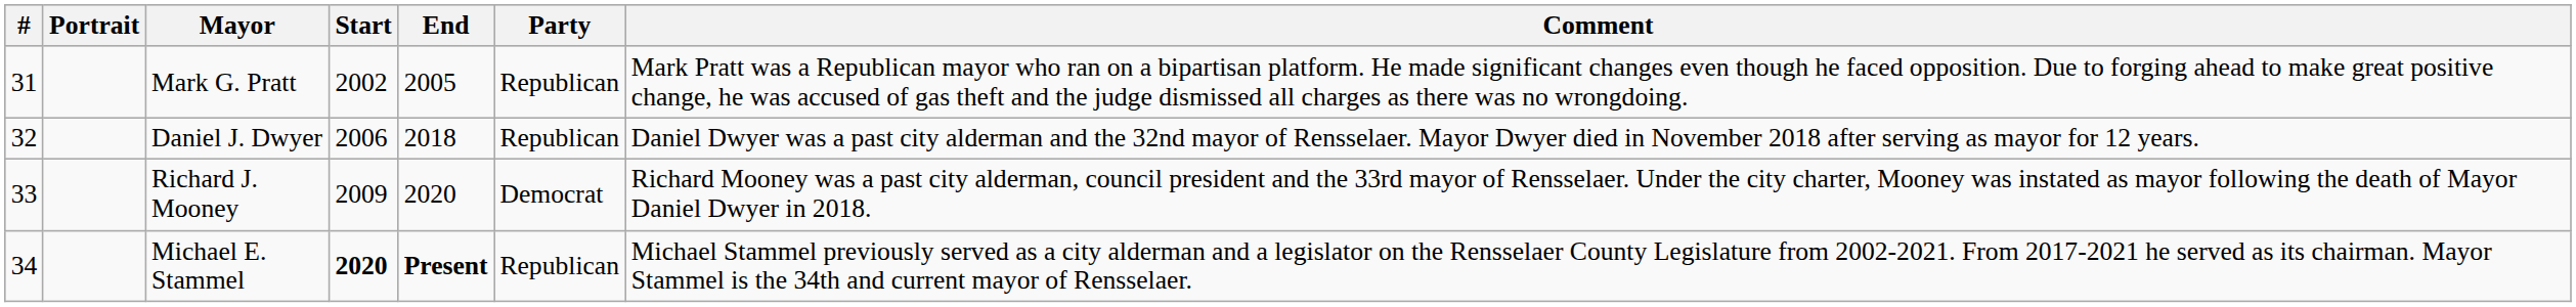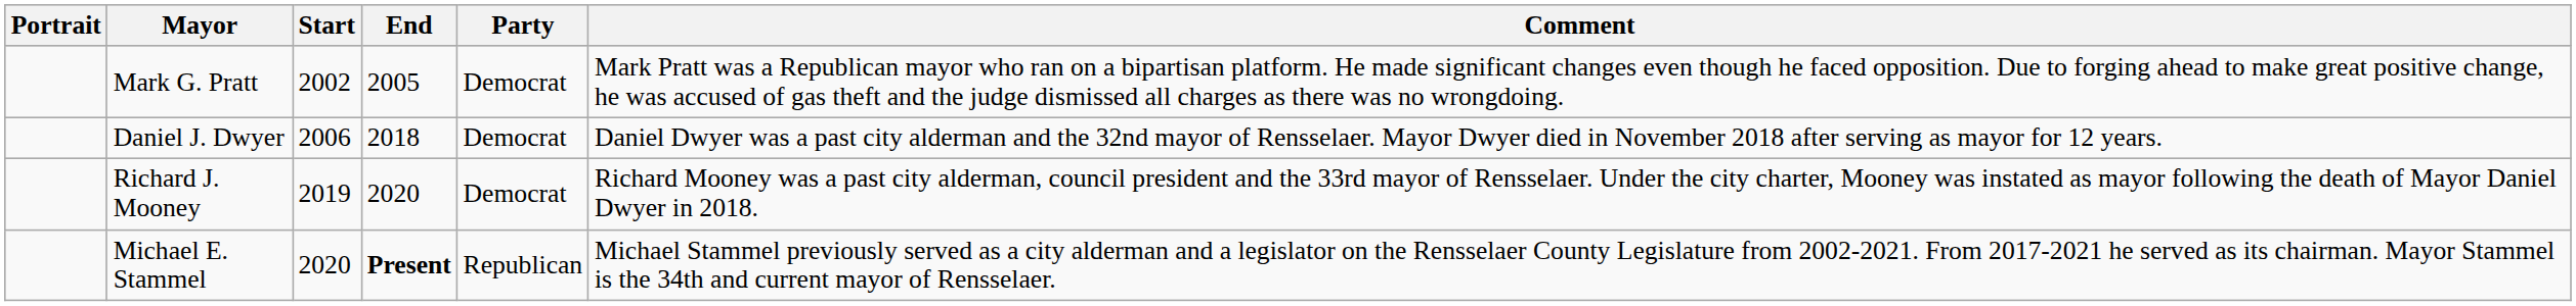- column: # | 31 | 32 | 33 | 34
Mark G. Pratt | Party: Republican -> Democrat
Daniel J. Dwyer | Party: Republican -> Democrat
Richard J. Mooney | Start: 2009 -> 2019
Michael E. Stammel | Start: bold -> normal
